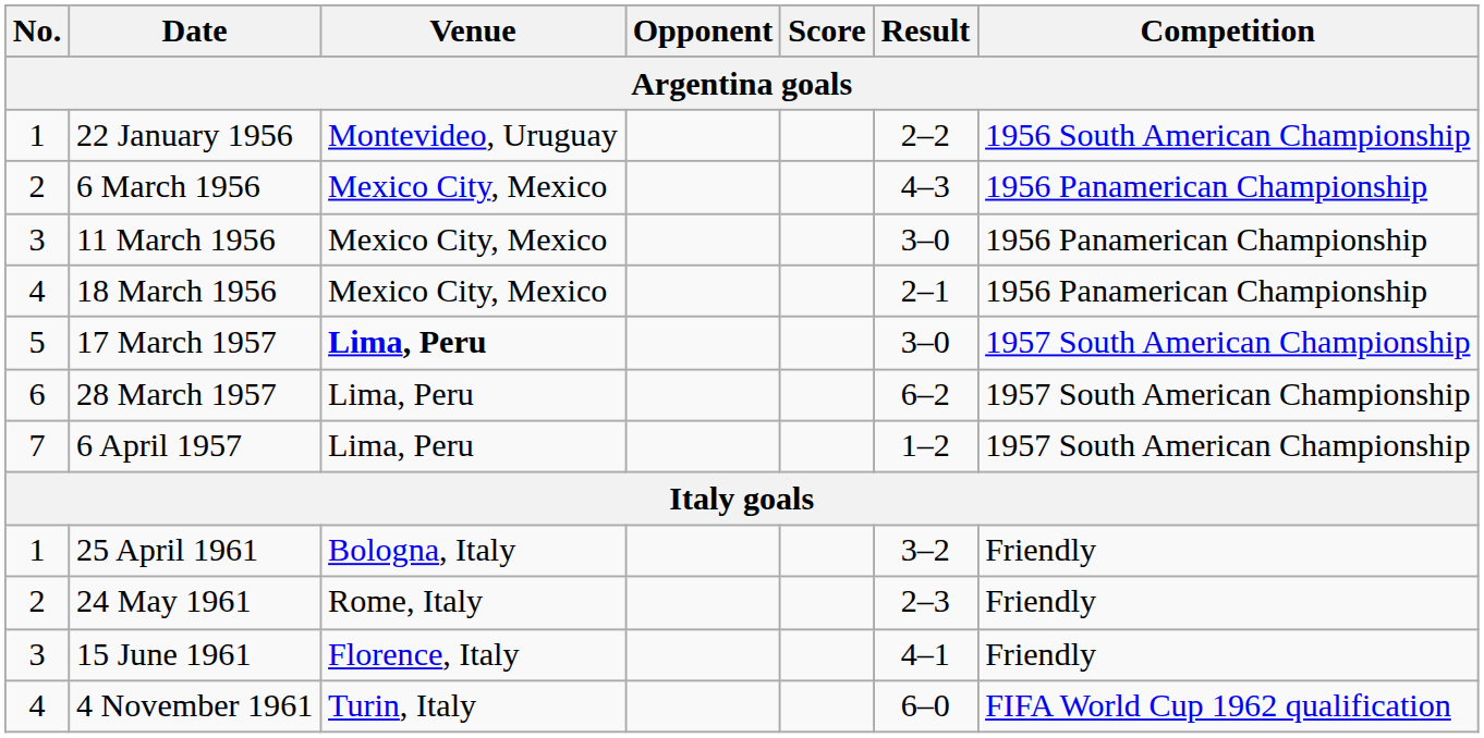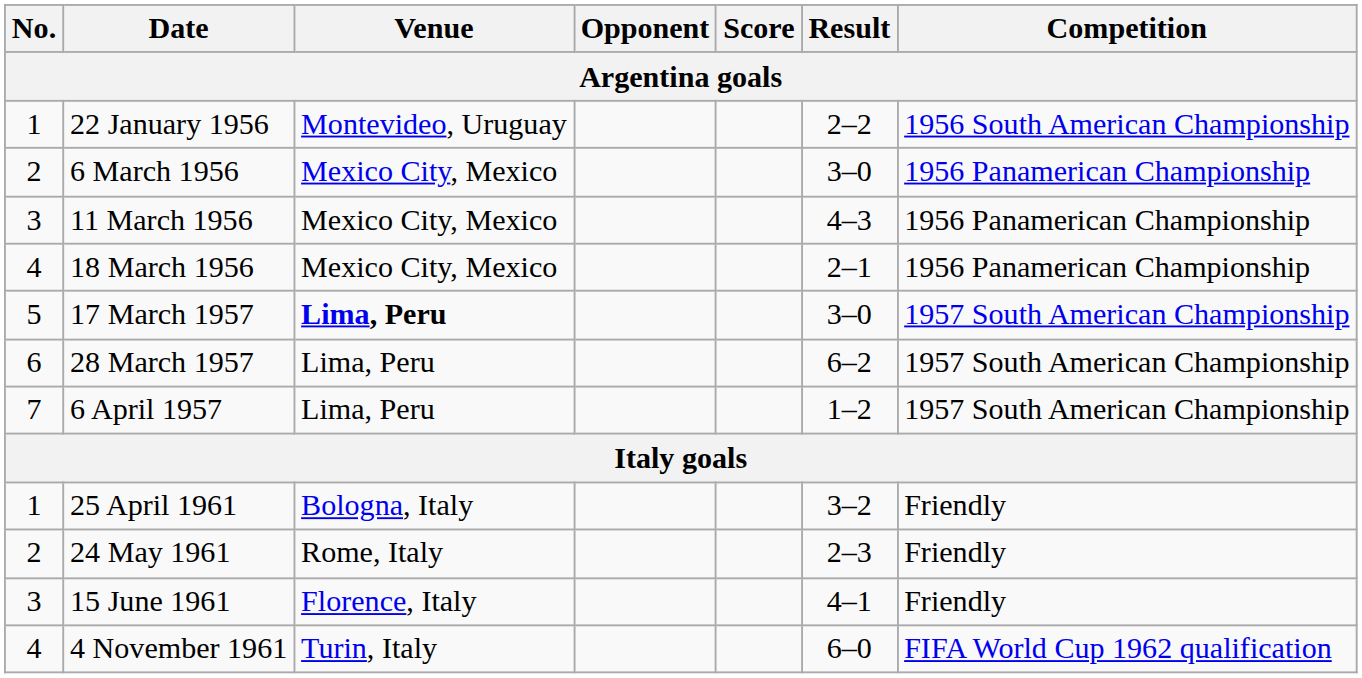6 March 1956 | Result: 4–3 -> 3–0
11 March 1956 | Result: 3–0 -> 4–3
